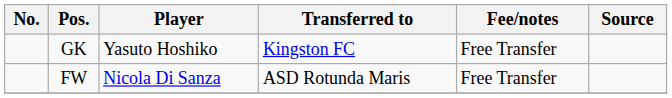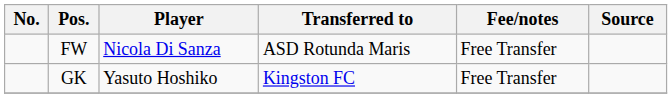rows swapped: FW <-> GK
